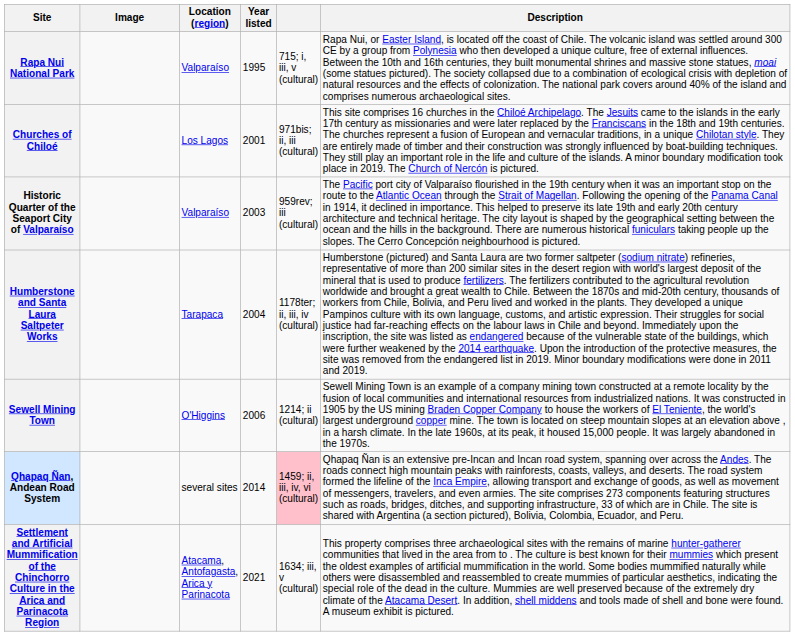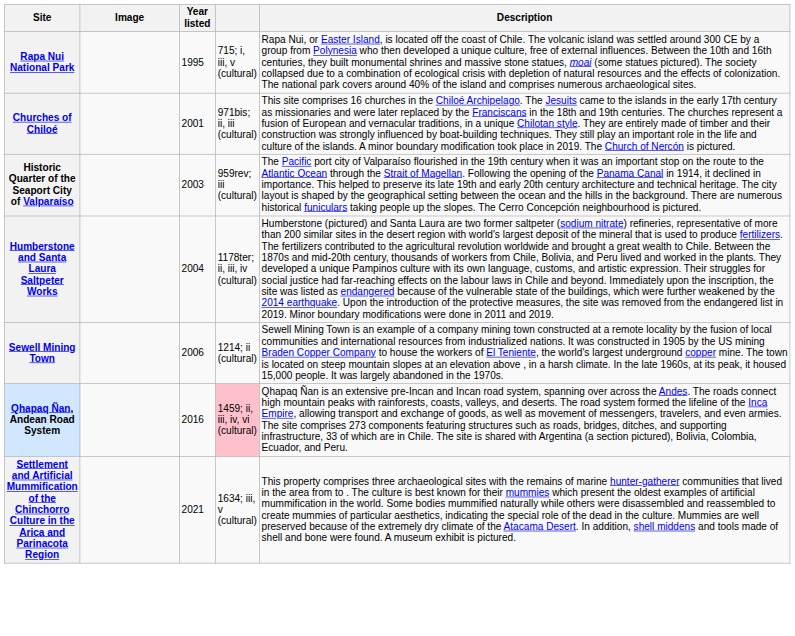- column: Location (region) | Valparaíso | Los Lagos | Valparaíso | Tarapaca | O'Higgins | several sites | Atacama, Antofagasta, Arica y Parinacota
Qhapaq Ñan, Andean Road System | Year listed: 2014 -> 2016
